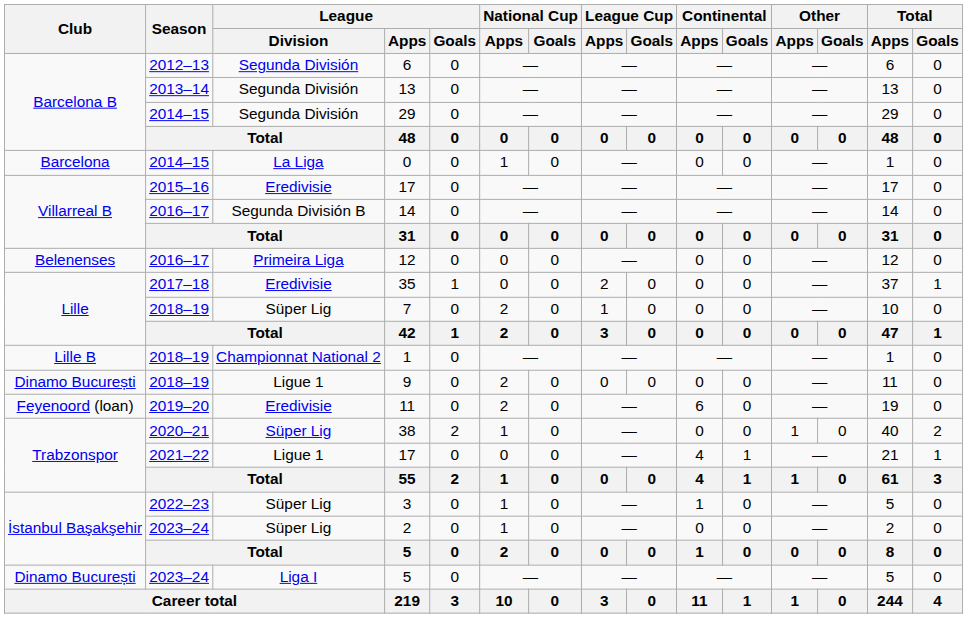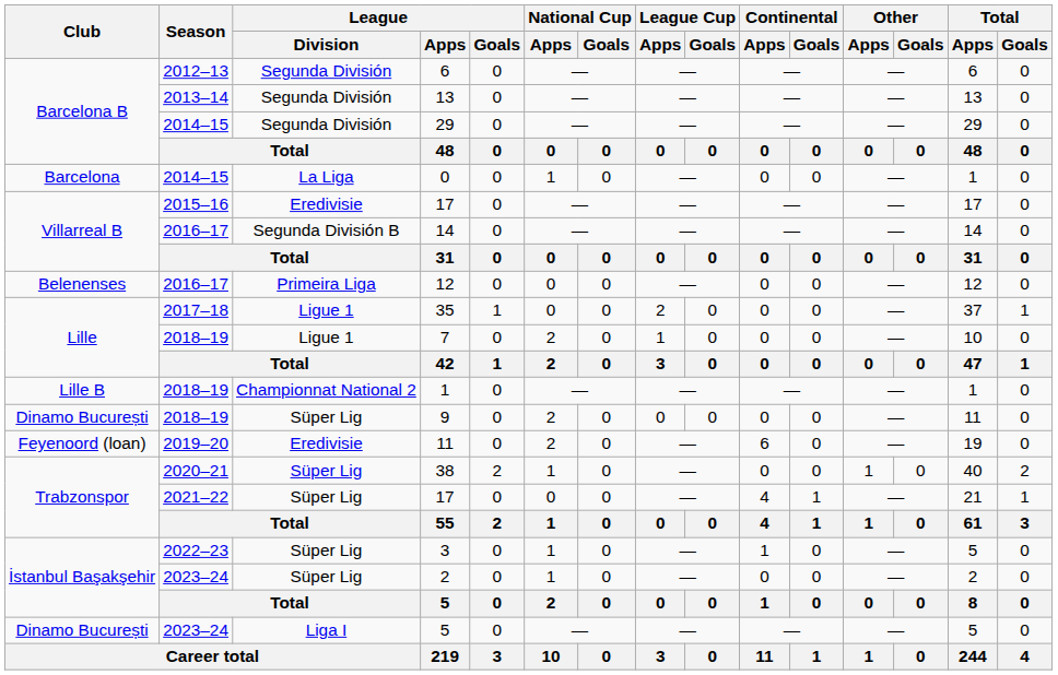35 | League / Division: Eredivisie -> Ligue 1
7 | League / Division: Süper Lig -> Ligue 1
9 | League / Division: Ligue 1 -> Süper Lig
2021–22 / 17 | League / Division: Ligue 1 -> Süper Lig
